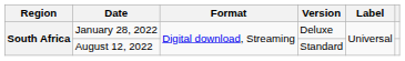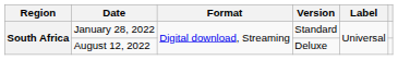January 28, 2022 | Version: Deluxe -> Standard
August 12, 2022 | Version: Standard -> Deluxe
